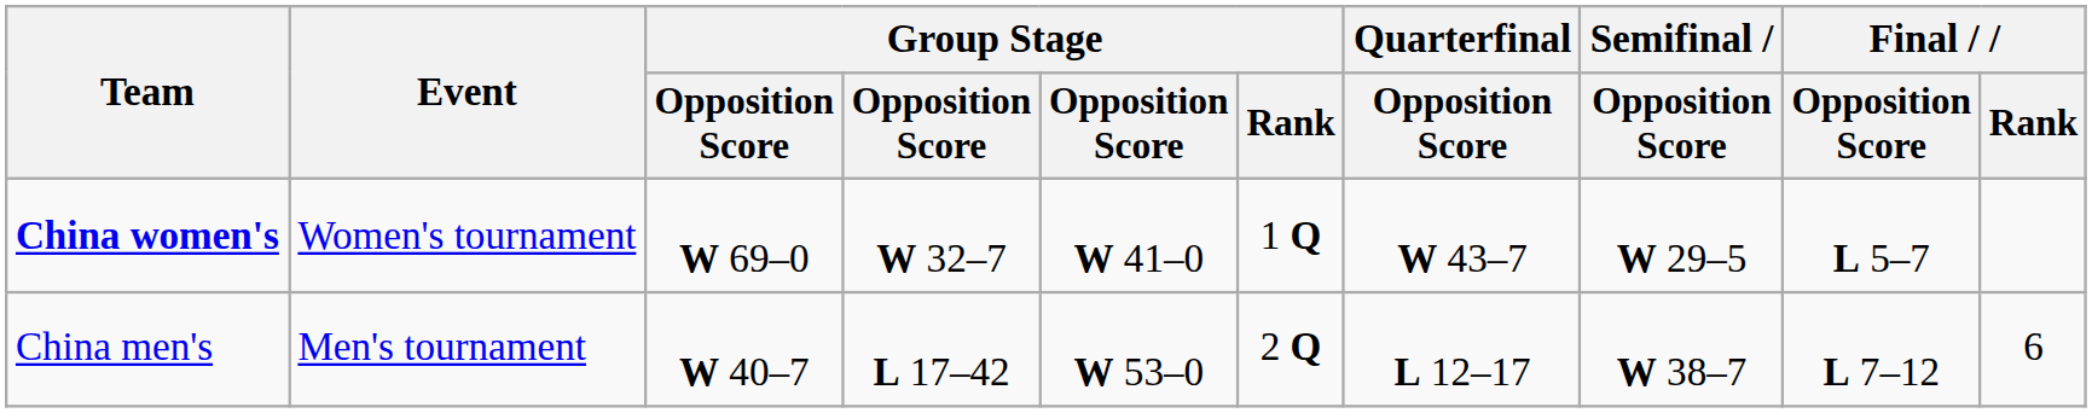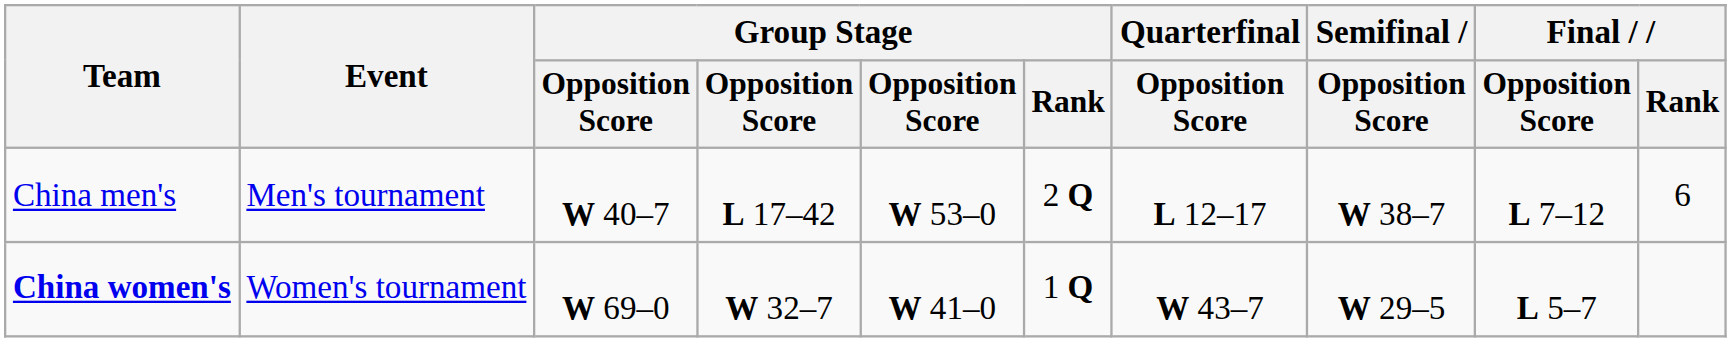rows swapped: China men's <-> China women's
